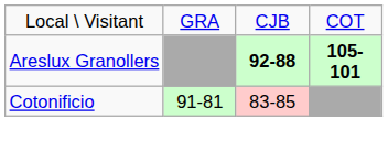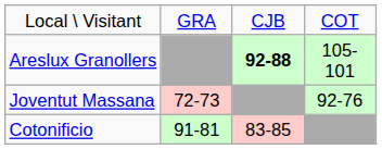Areslux Granollers | column 4: bold -> normal
+ row: Joventut Massana | 72-73 | 92-76
